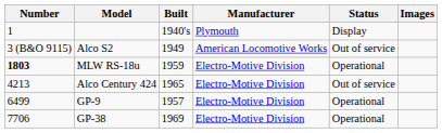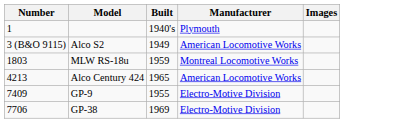- column: Status | Display | Out of service | Operational | Out of service | Operational | Operational
MLW RS-18u | Number: bold -> normal
MLW RS-18u | Manufacturer: Electro-Motive Division -> Montreal Locomotive Works
Alco Century 424 | Manufacturer: Electro-Motive Division -> American Locomotive Works
GP-9 | Number: 6499 -> 7409
GP-9 | Built: 1957 -> 1955
